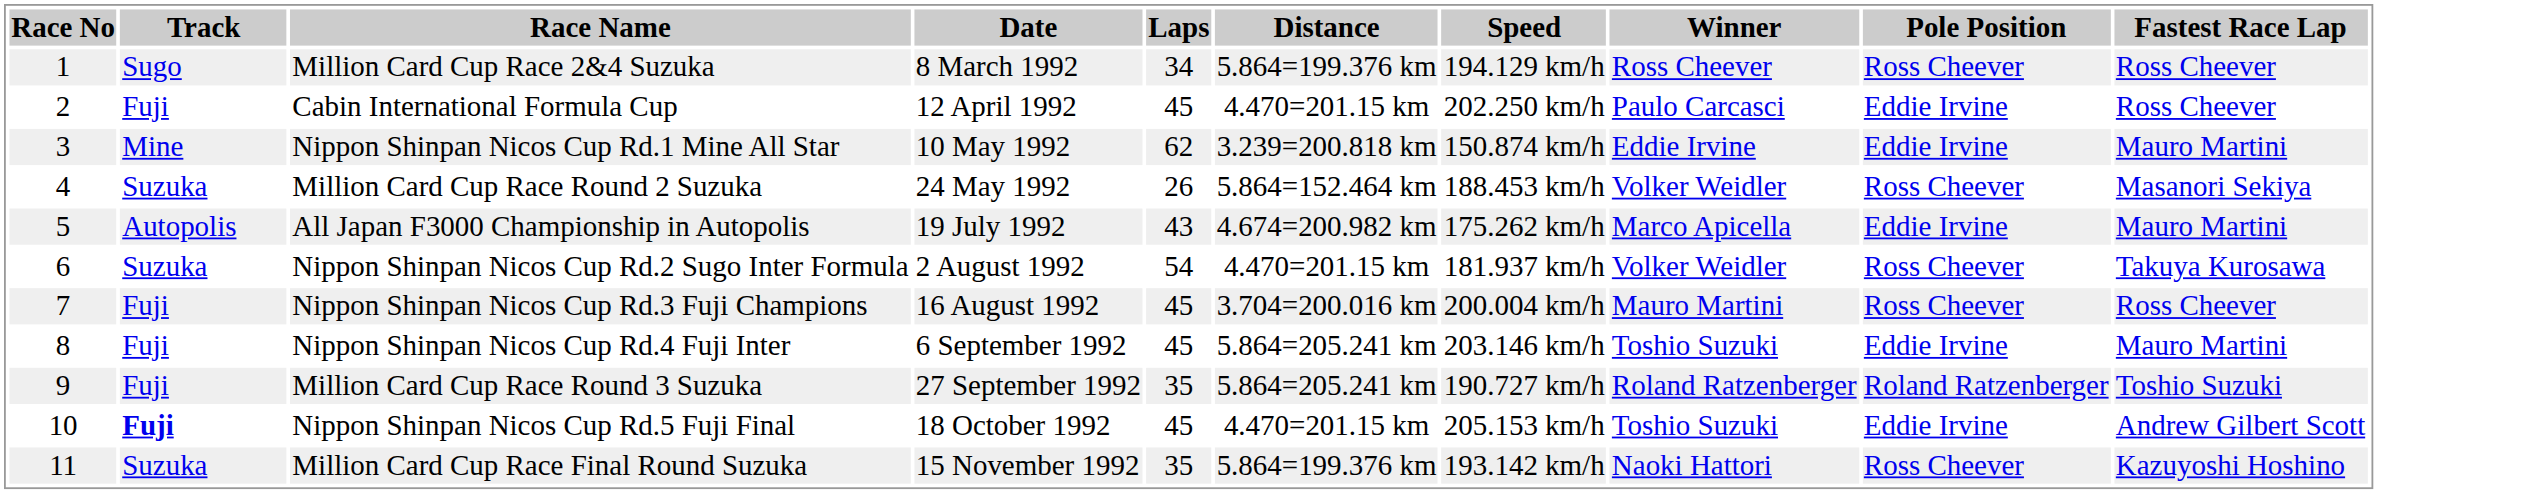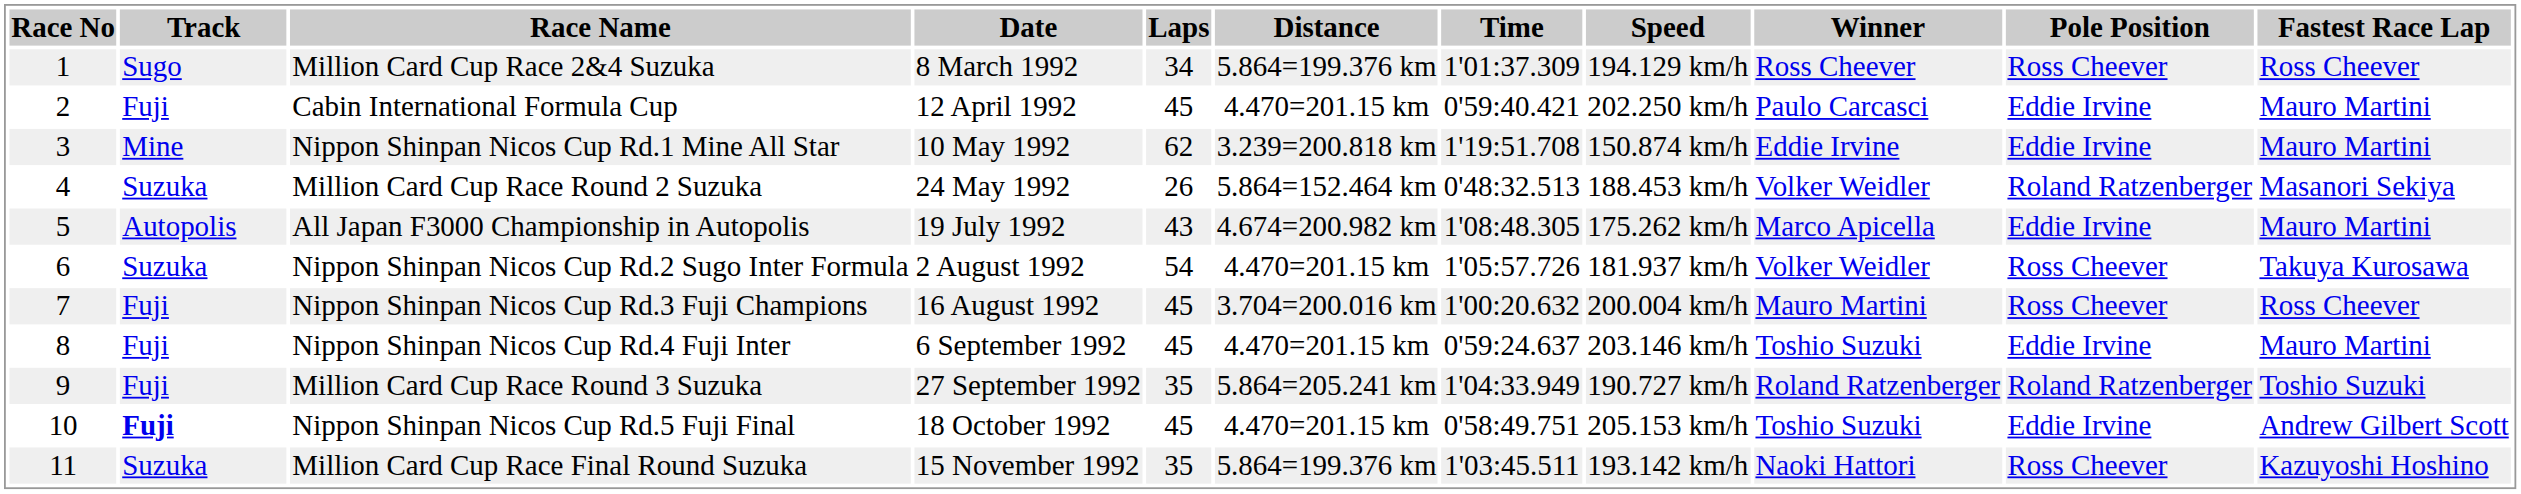+ column: Time | 1'01:37.309 | 0'59:40.421 | 1'19:51.708 | 0'48:32.513 | 1'08:48.305 | 1'05:57.726 | 1'00:20.632 | 0'59:24.637 | 1'04:33.949 | 0'58:49.751 | 1'03:45.511
Cabin International Formula Cup | Fastest Race Lap: Ross Cheever -> Mauro Martini
Million Card Cup Race Round 2 Suzuka | Pole Position: Ross Cheever -> Roland Ratzenberger
Nippon Shinpan Nicos Cup Rd.4 Fuji Inter | Distance: 5.864=205.241 km -> 4.470=201.15 km
